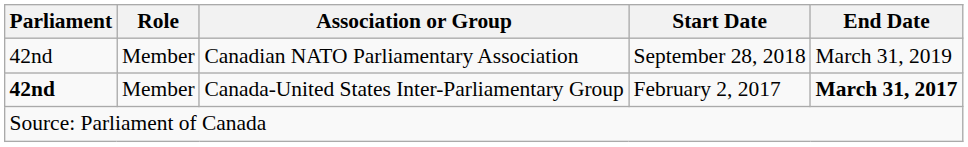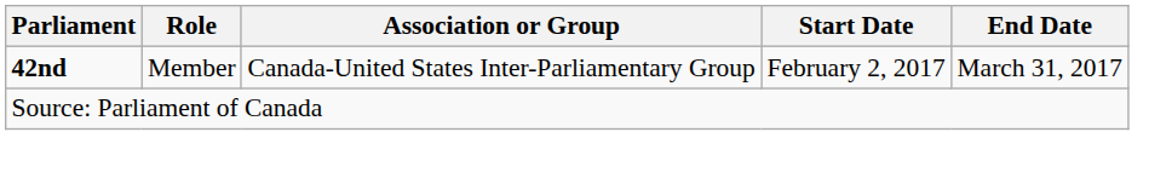- row: 42nd | Member | Canadian NATO Parliamentary Association | September 28, 2018 | March 31, 2019
Canada-United States Inter-Parliamentary Group | End Date: bold -> normal
